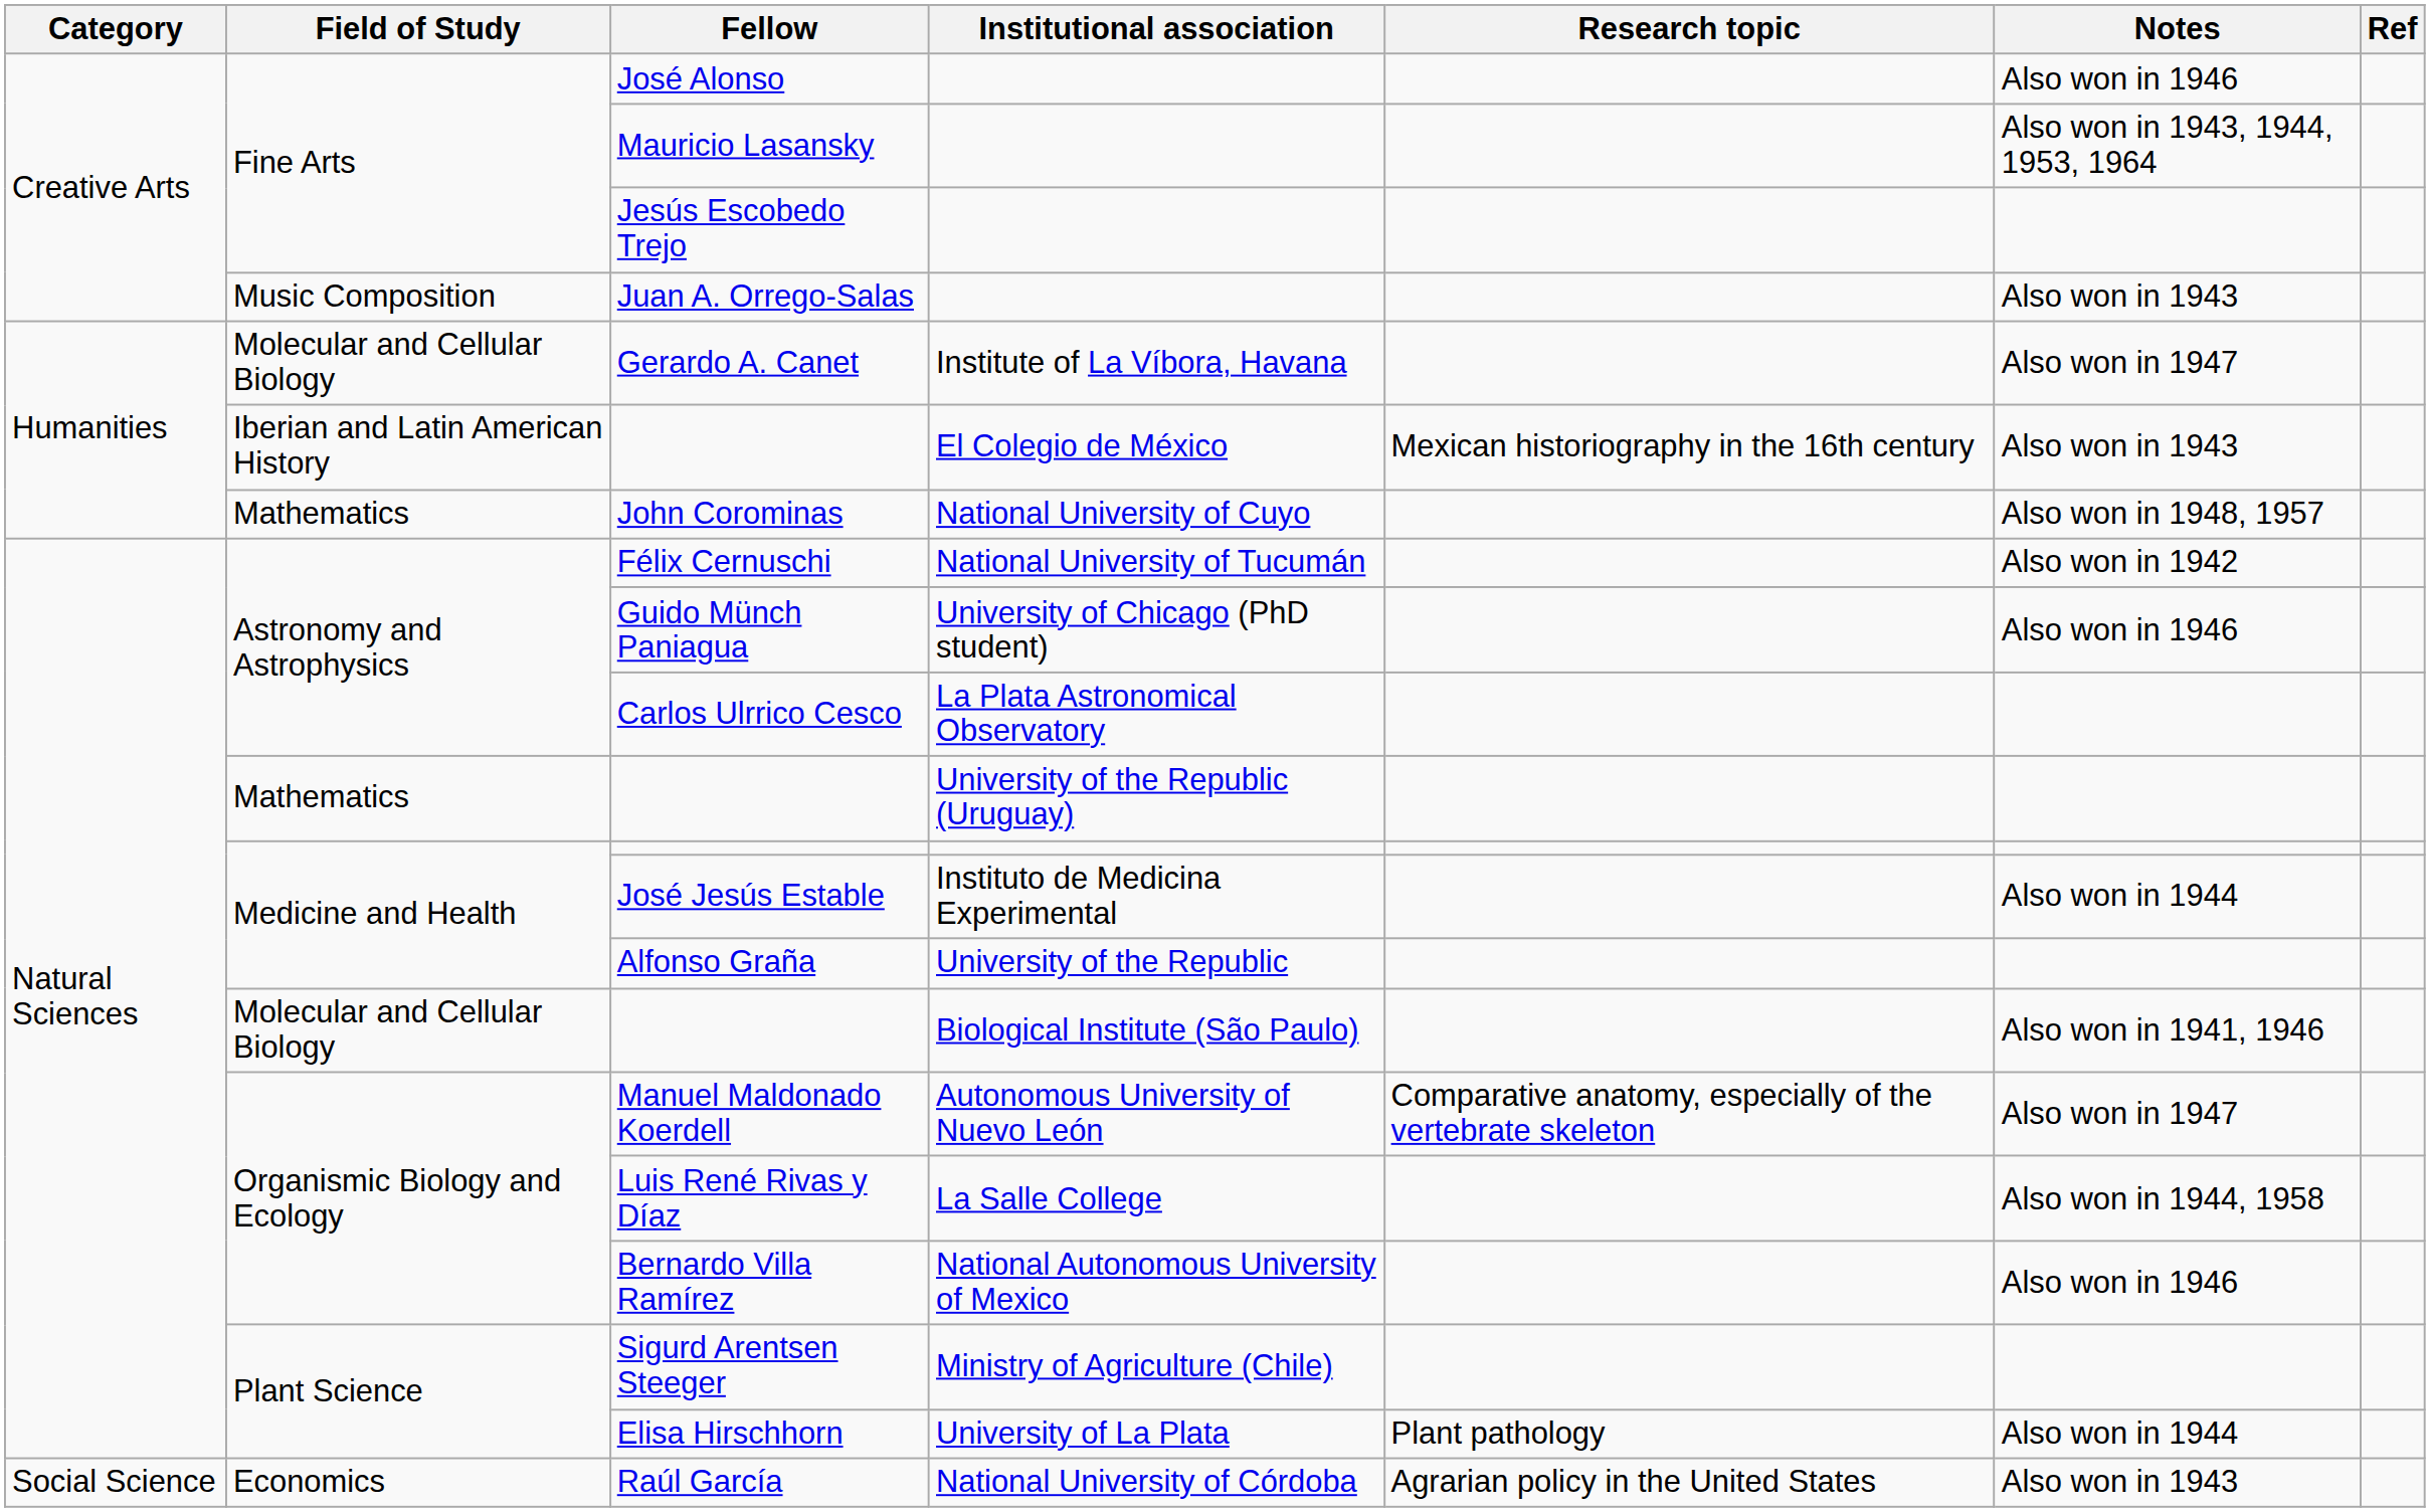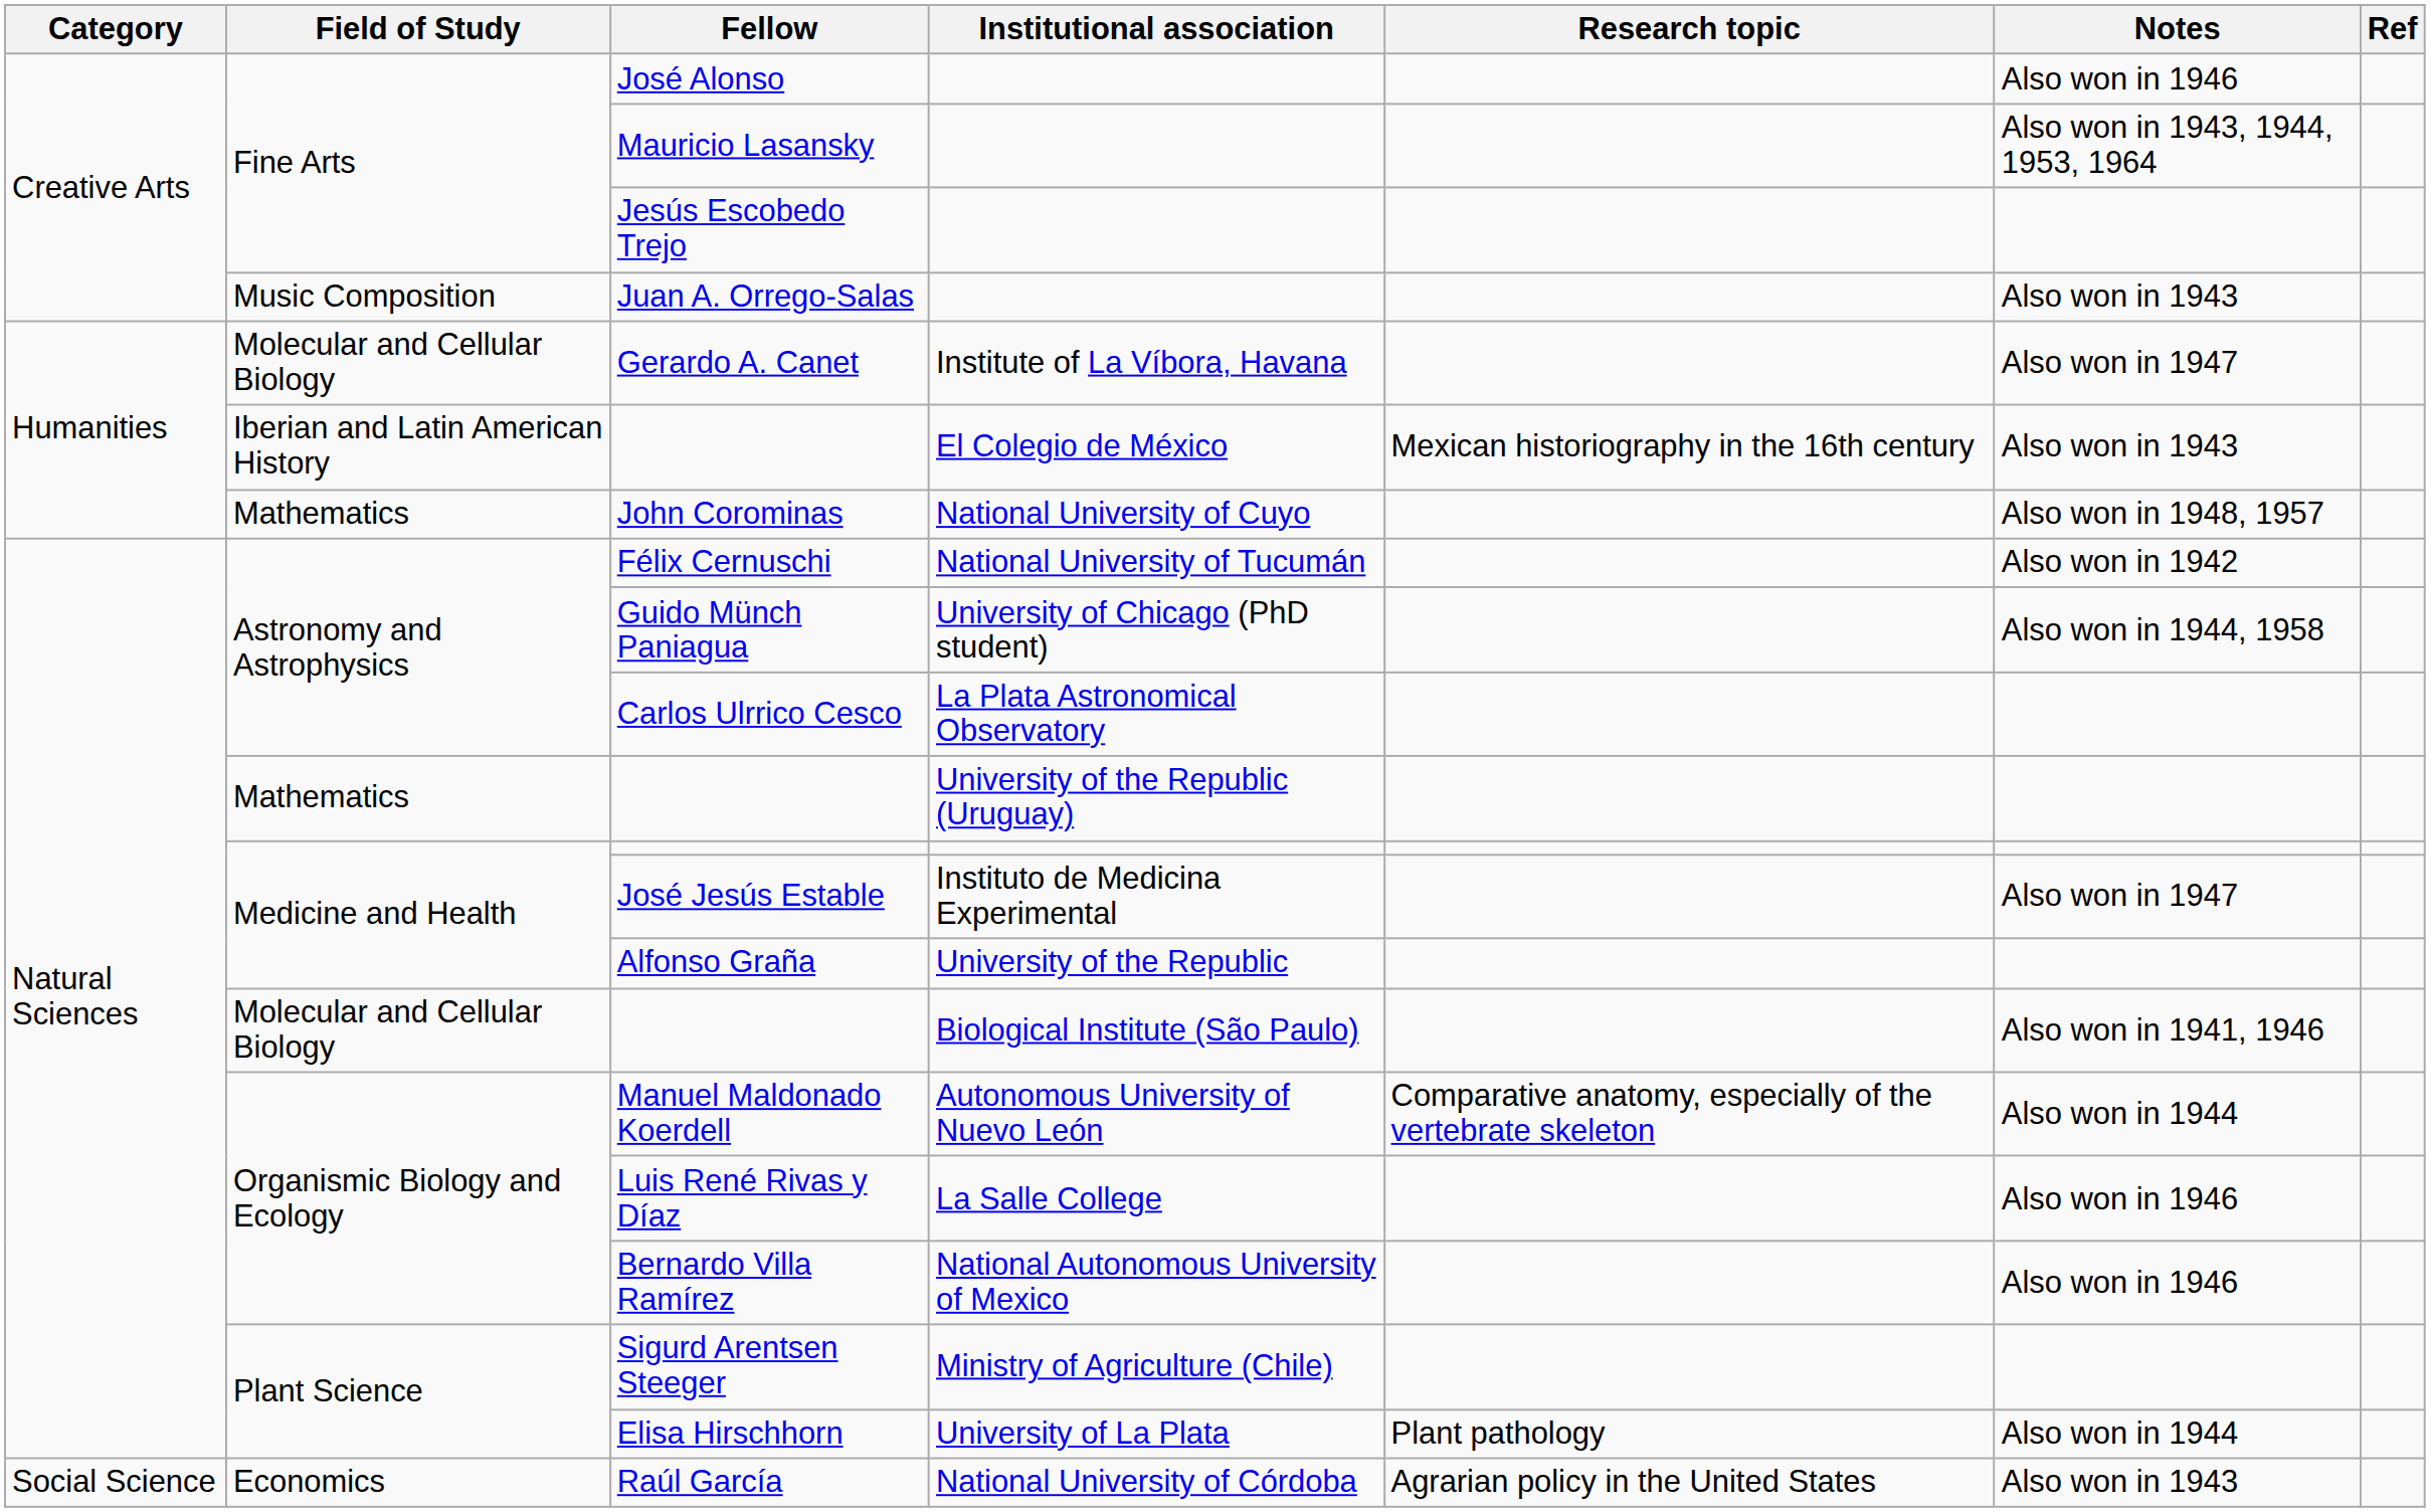Guido Münch Paniagua | Notes: Also won in 1946 -> Also won in 1944, 1958
José Jesús Estable | Notes: Also won in 1944 -> Also won in 1947
Manuel Maldonado Koerdell | Notes: Also won in 1947 -> Also won in 1944
Luis René Rivas y Díaz | Notes: Also won in 1944, 1958 -> Also won in 1946
